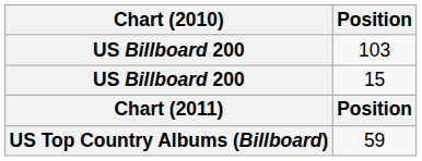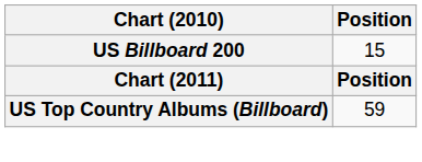- row: US Billboard 200 | 103
